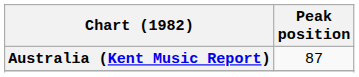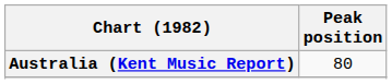Australia (Kent Music Report) | Peak position: 87 -> 80
